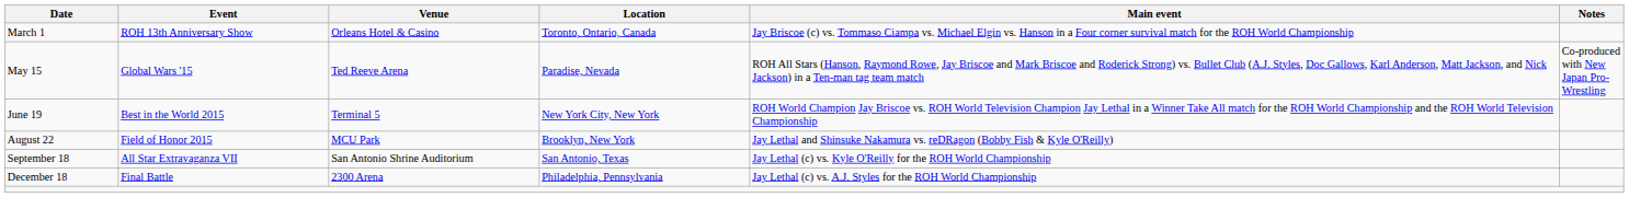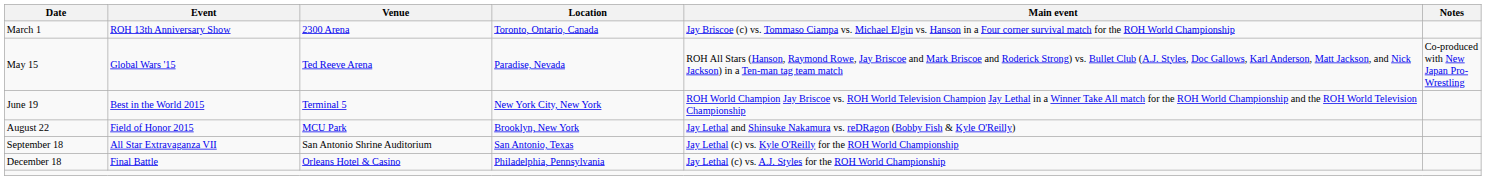March 1 | Venue: Orleans Hotel & Casino -> 2300 Arena
December 18 | Venue: 2300 Arena -> Orleans Hotel & Casino
